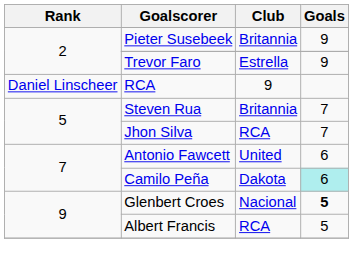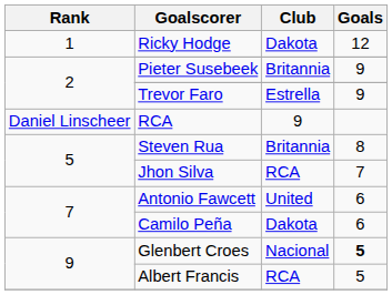+ row: 1 | Ricky Hodge | Dakota | 12
Steven Rua | Goals: 7 -> 8
Camilo Peña | Goals: paleturquoise background -> no background
